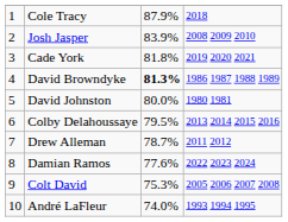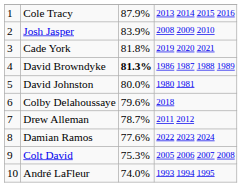Cole Tracy | column 4: 2018 -> 2013 2014 2015 2016
Colby Delahoussaye | column 3: 79.5% -> 79.6%
Colby Delahoussaye | column 4: 2013 2014 2015 2016 -> 2018
